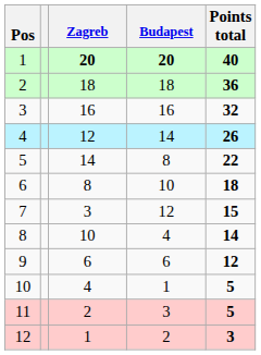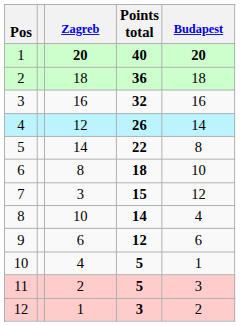columns swapped: Budapest <-> Points total
